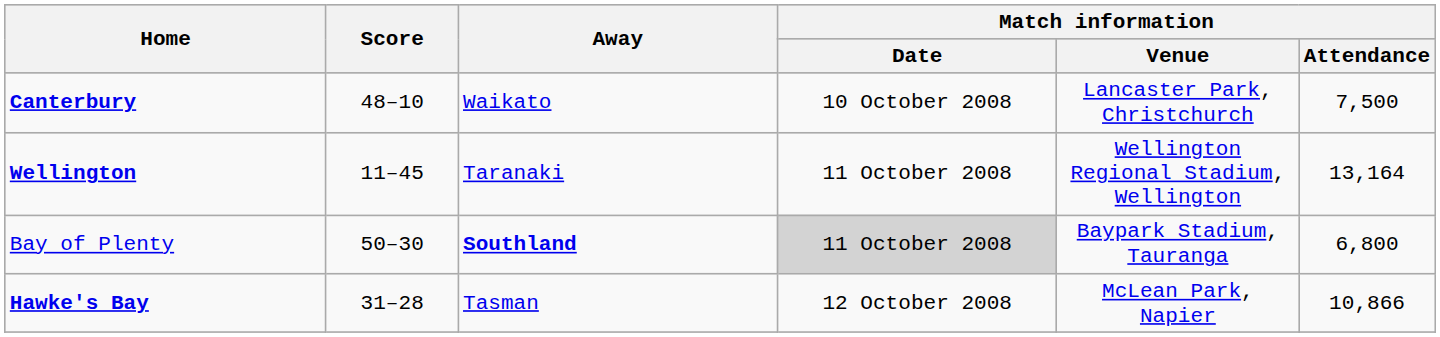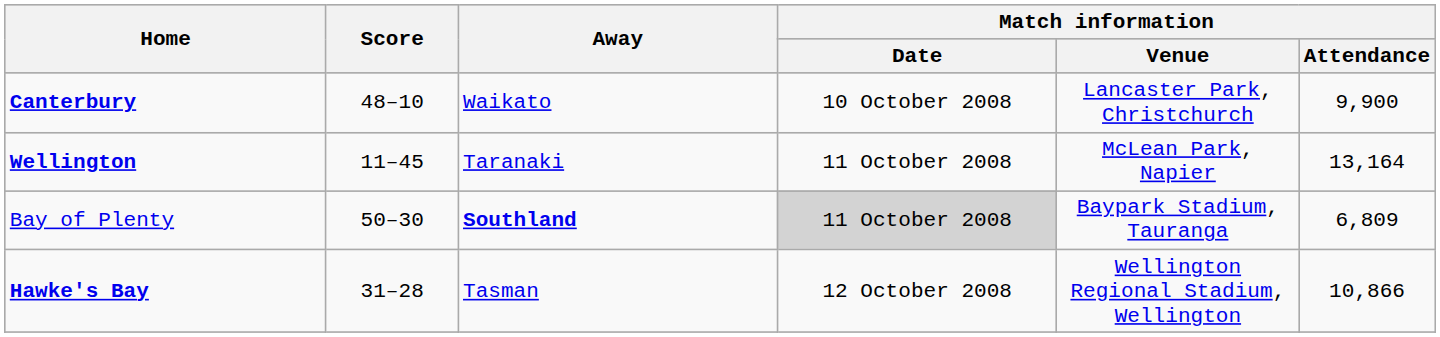Canterbury | Match information / Attendance: 7,500 -> 9,900
Wellington | Match information / Venue: Wellington Regional Stadium, Wellington -> McLean Park, Napier
Bay of Plenty | Match information / Attendance: 6,800 -> 6,809
Hawke's Bay | Match information / Venue: McLean Park, Napier -> Wellington Regional Stadium, Wellington
